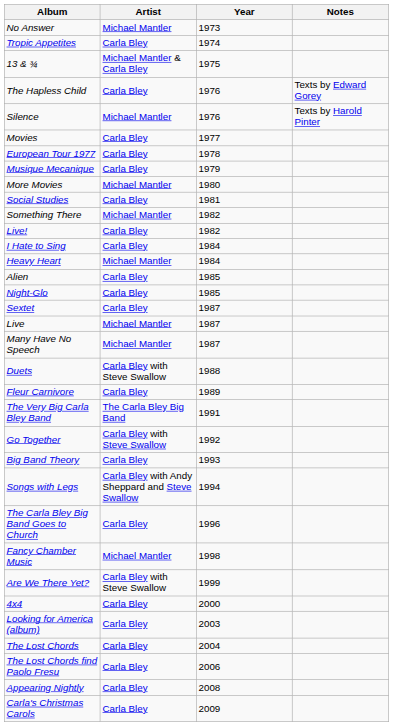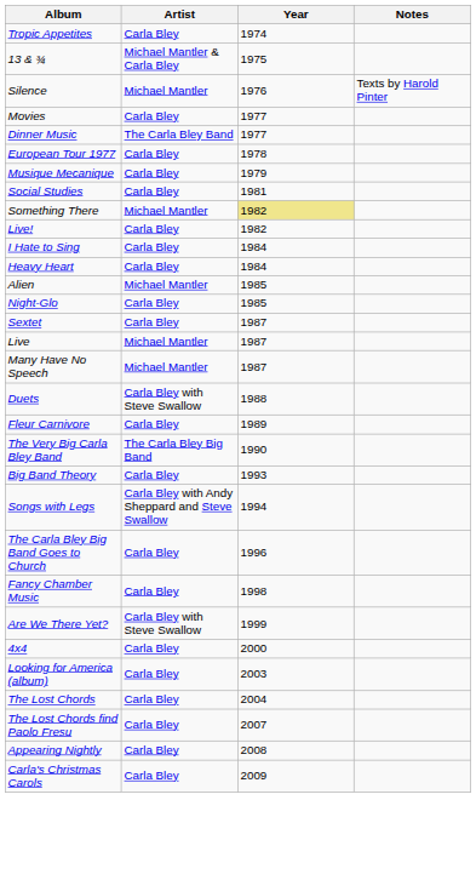- row: No Answer | Michael Mantler | 1973
- row: The Hapless Child | Carla Bley | 1976 | Texts by Edward Gorey
+ row: Dinner Music | The Carla Bley Band | 1977
- row: More Movies | Michael Mantler | 1980
Something There | Year: no background -> khaki background
Heavy Heart | Artist: Michael Mantler -> Carla Bley
Alien | Artist: Carla Bley -> Michael Mantler
The Very Big Carla Bley Band | Year: 1991 -> 1990
- row: Go Together | Carla Bley with Steve Swallow | 1992
Fancy Chamber Music | Artist: Michael Mantler -> Carla Bley
The Lost Chords find Paolo Fresu | Year: 2006 -> 2007
